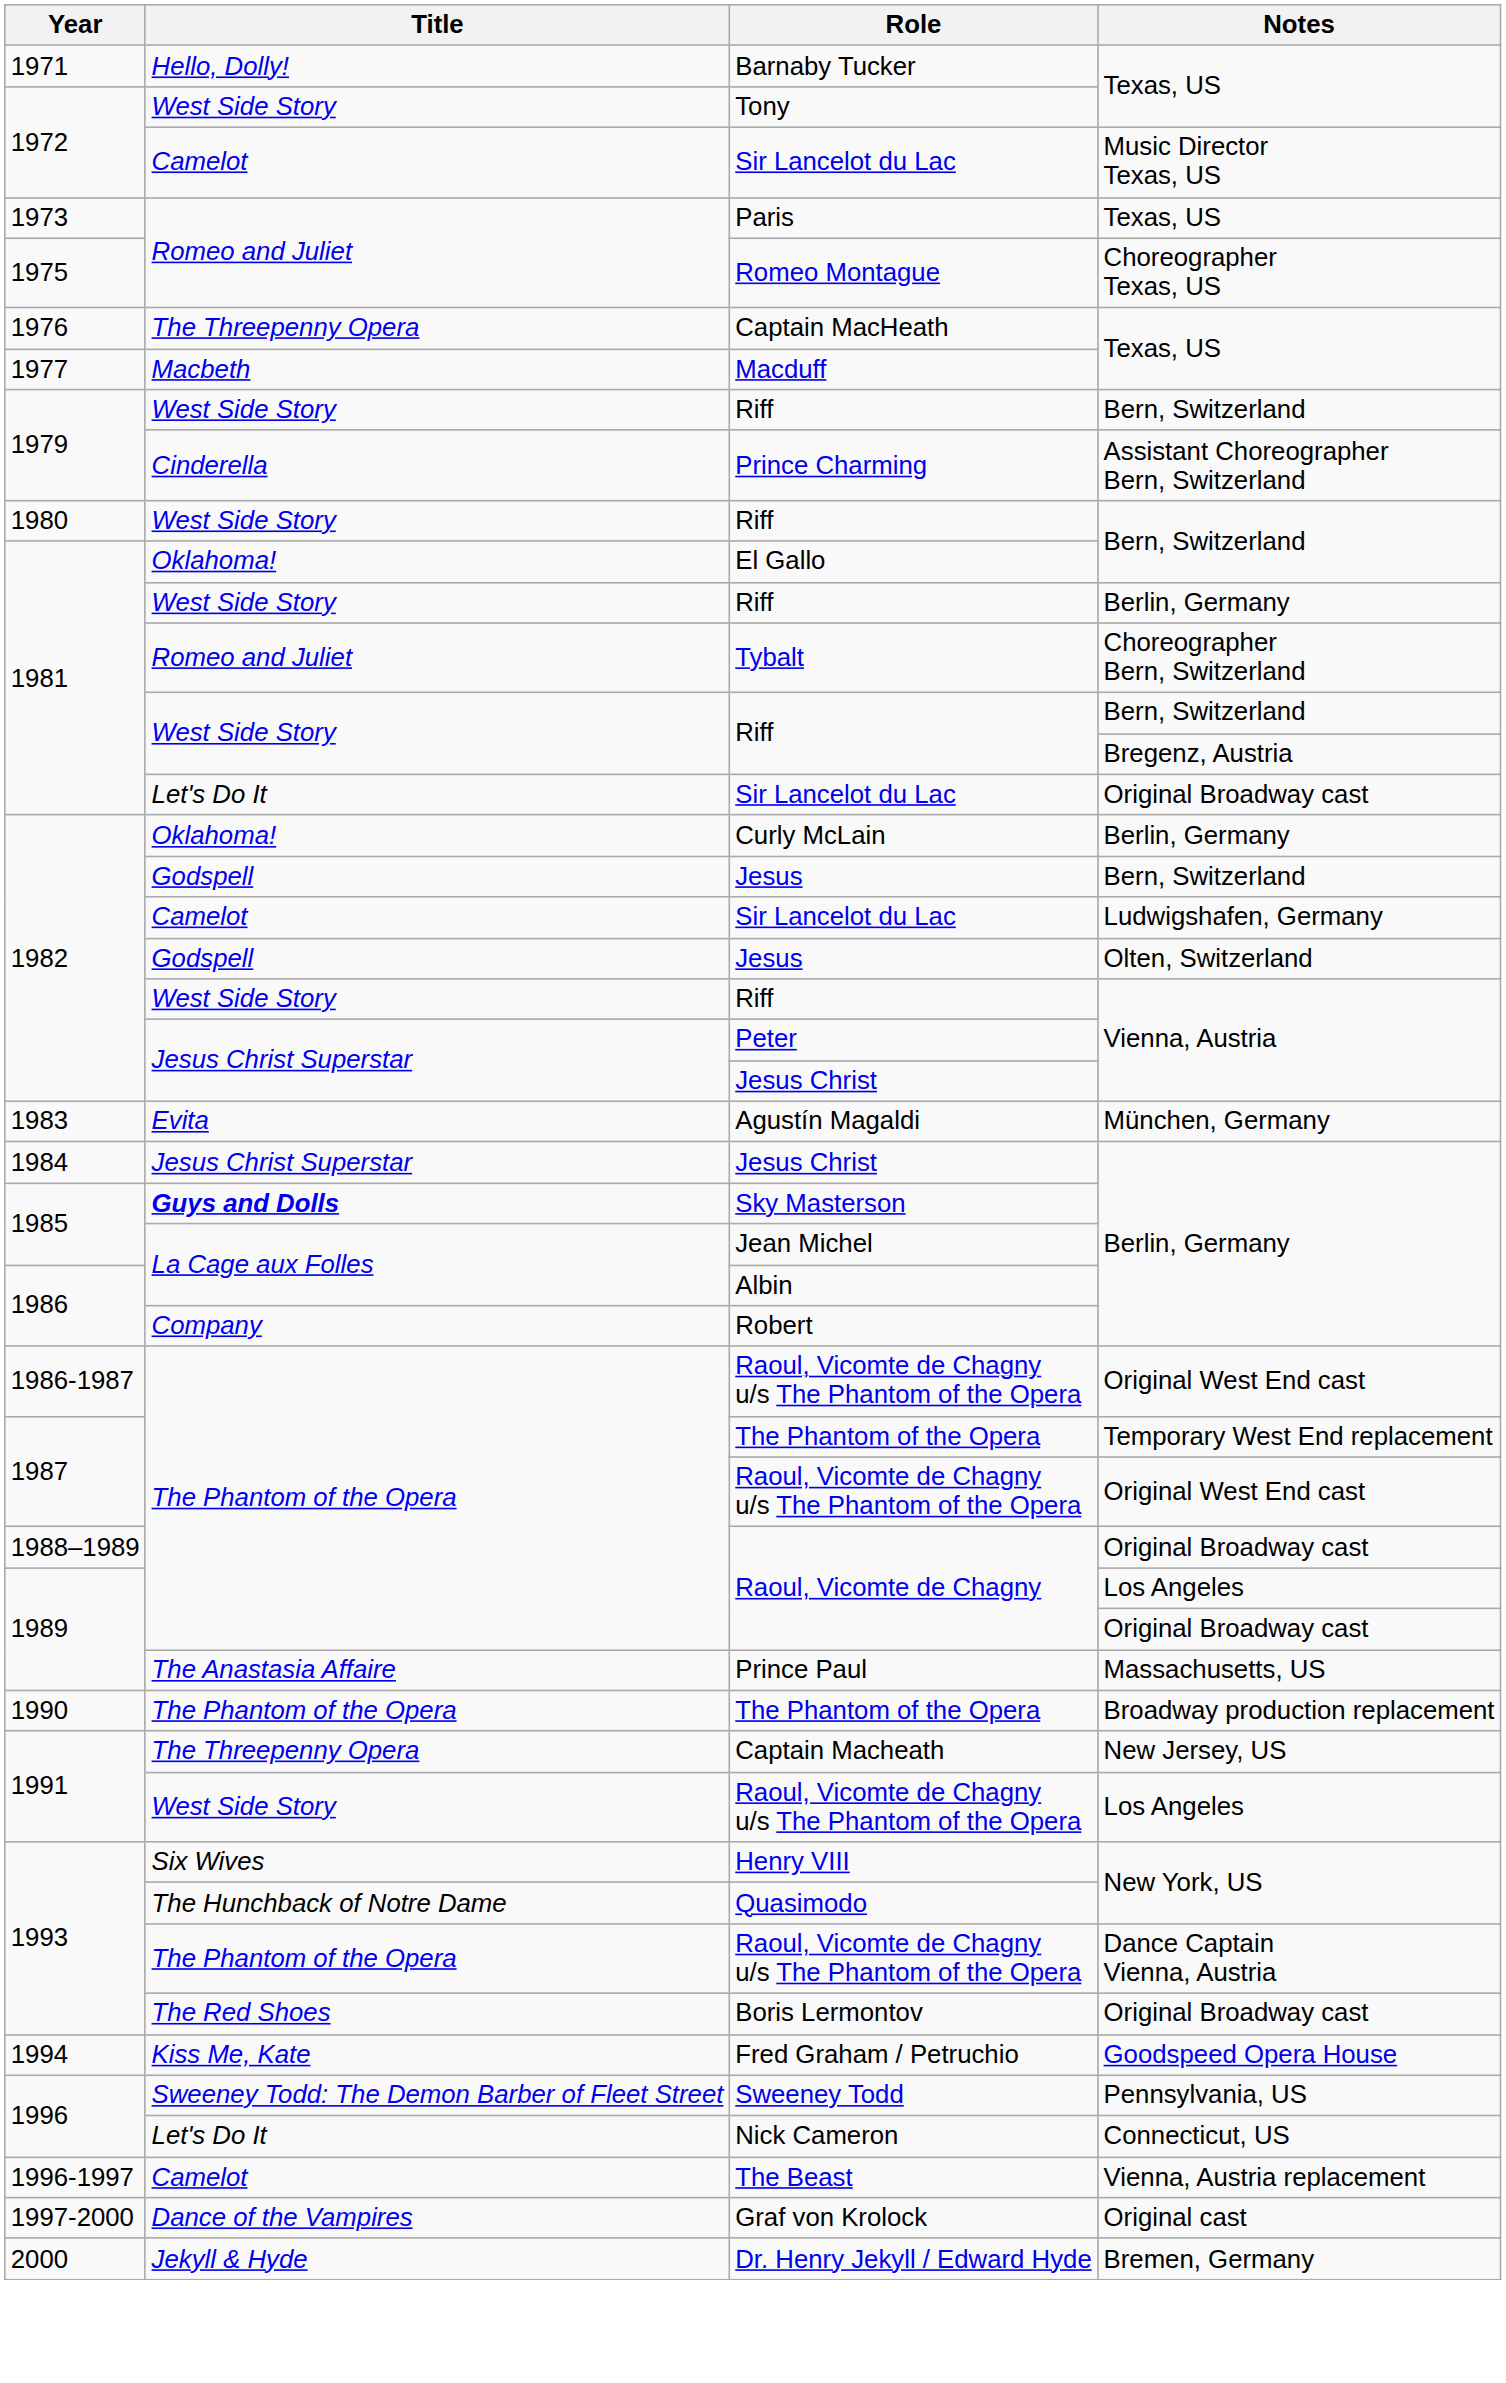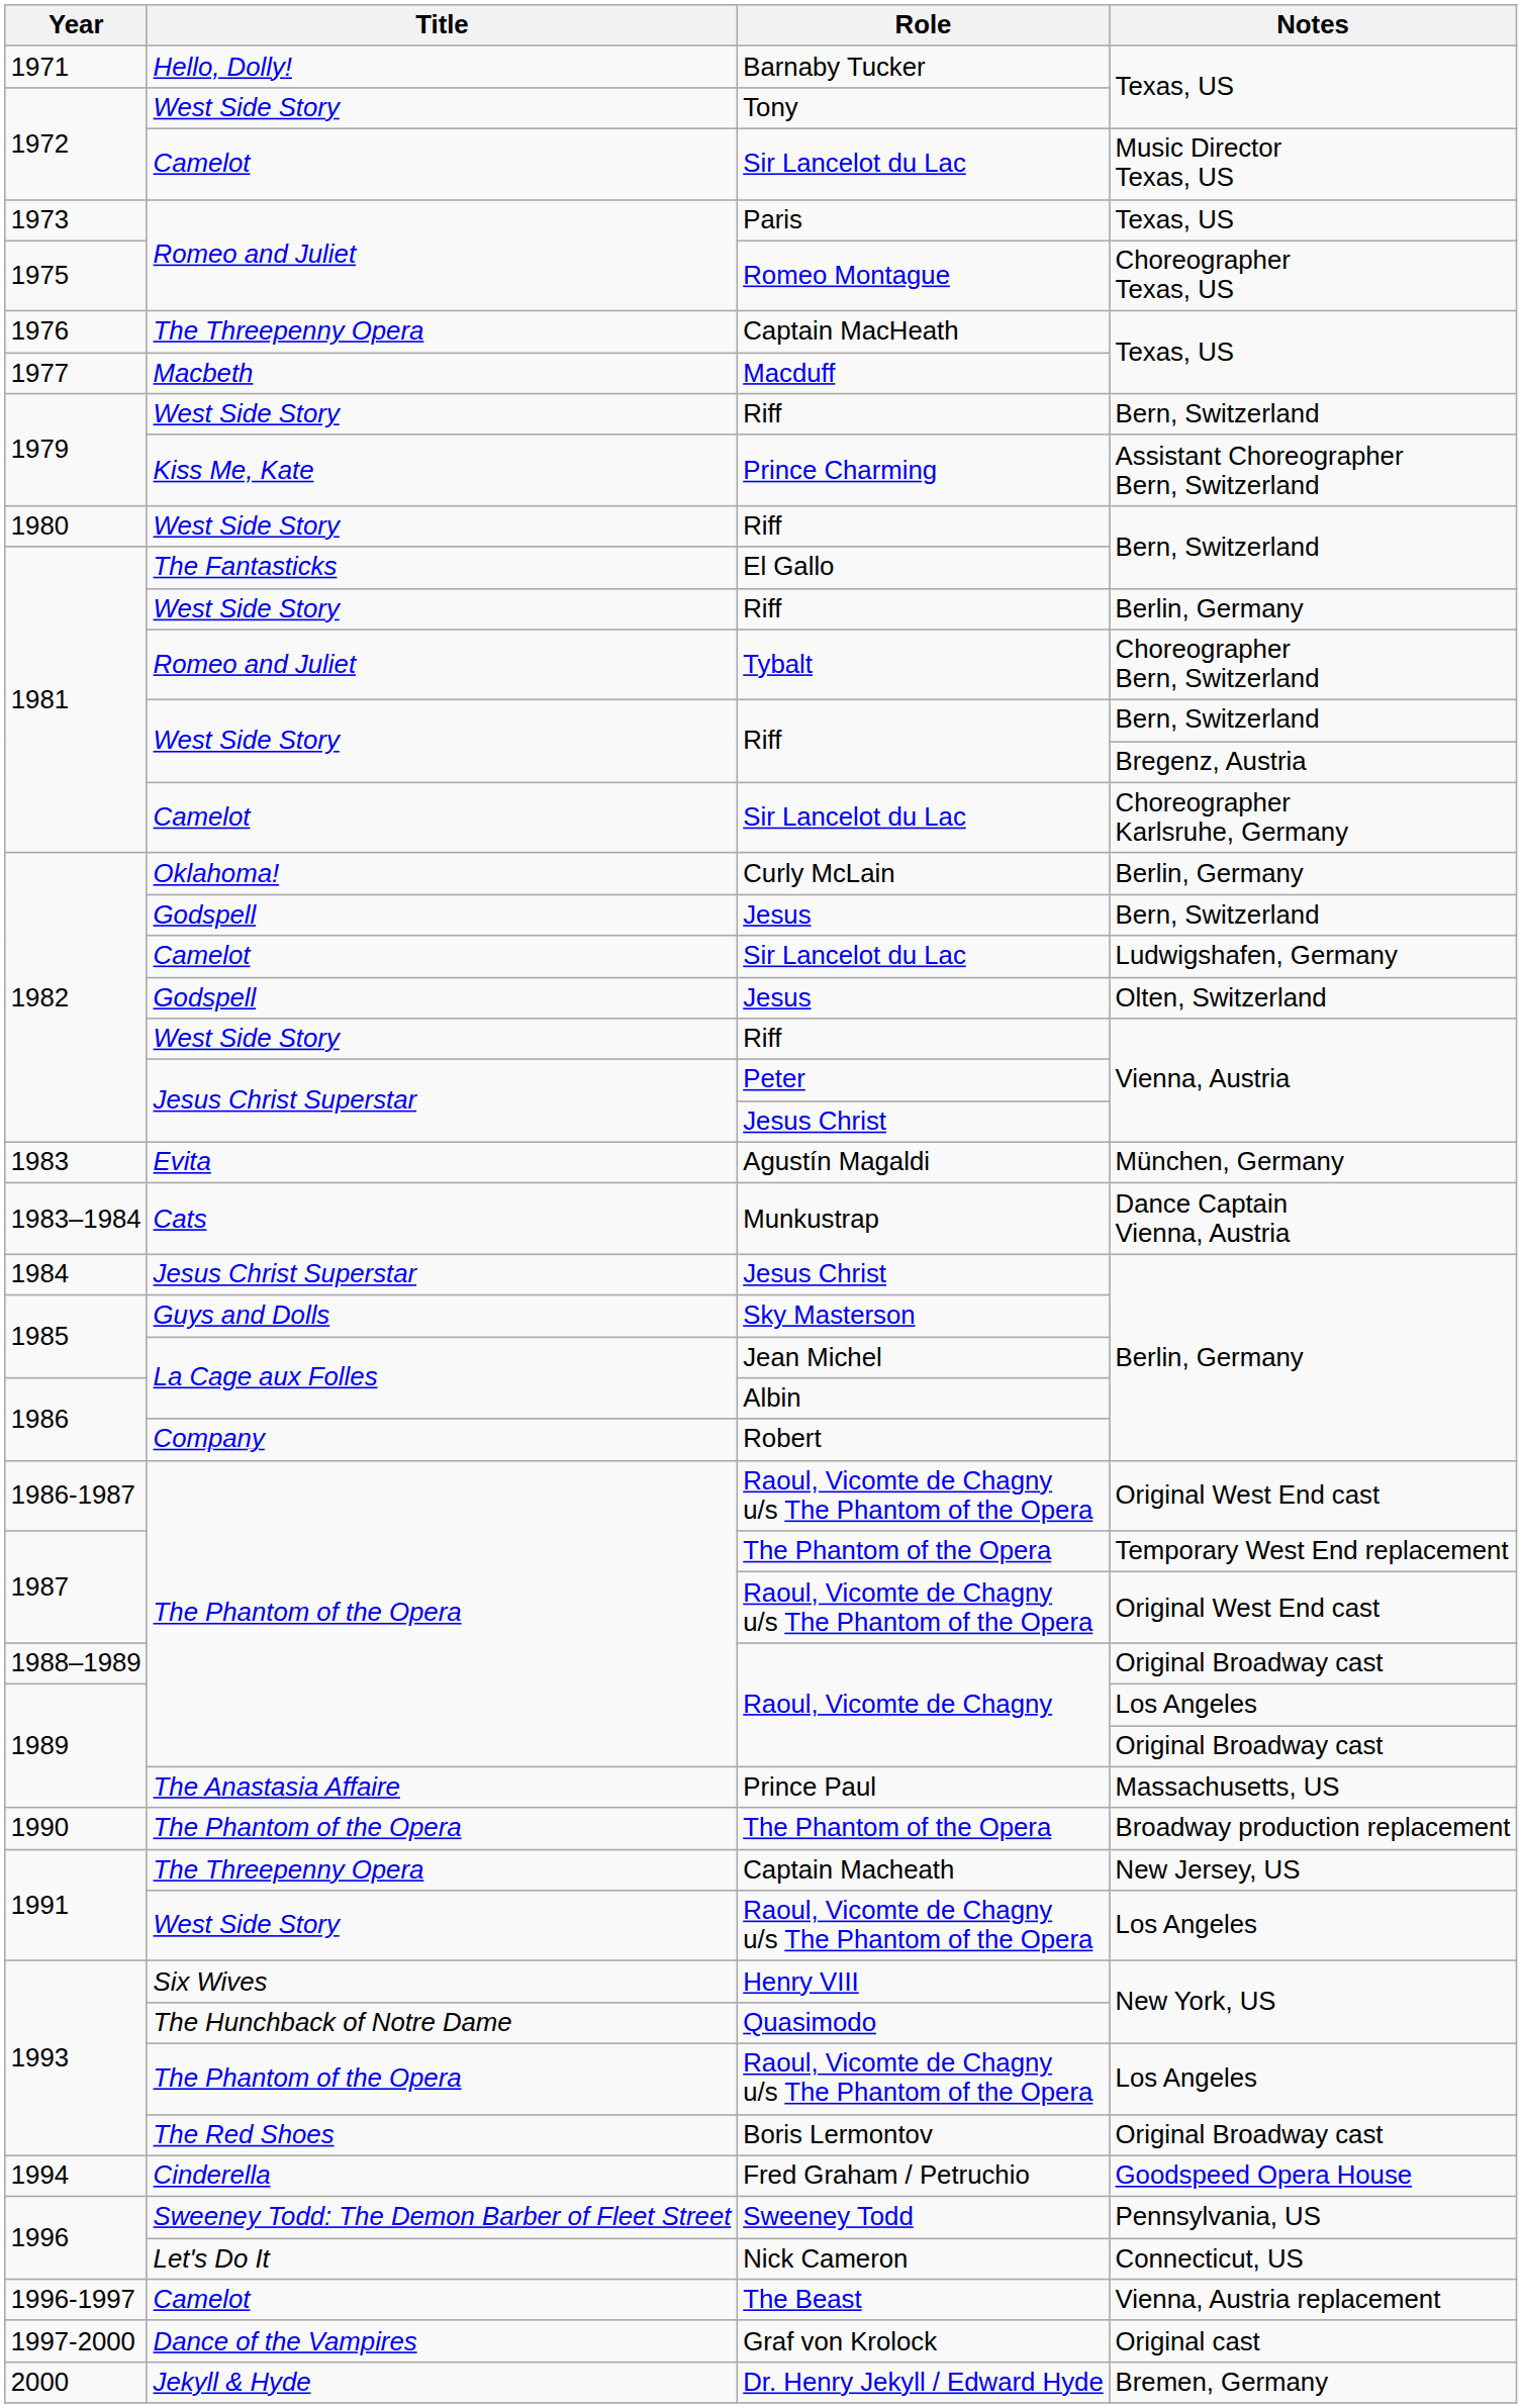Prince Charming | Title: Cinderella -> Kiss Me, Kate
El Gallo | Title: Oklahoma! -> The Fantasticks
1981 / Sir Lancelot du Lac | Title: Let's Do It -> Camelot
1981 / Sir Lancelot du Lac | Notes: Original Broadway cast -> Choreographer Karlsruhe, Germany
+ row: 1983–1984 | Cats | Munkustrap | Dance Captain Vienna, Austria
Sky Masterson | Title: bold -> normal
1993 / Raoul, Vicomte de Chagny u/s The Phantom of the Opera | Notes: Dance Captain Vienna, Austria -> Los Angeles
Fred Graham / Petruchio | Title: Kiss Me, Kate -> Cinderella
